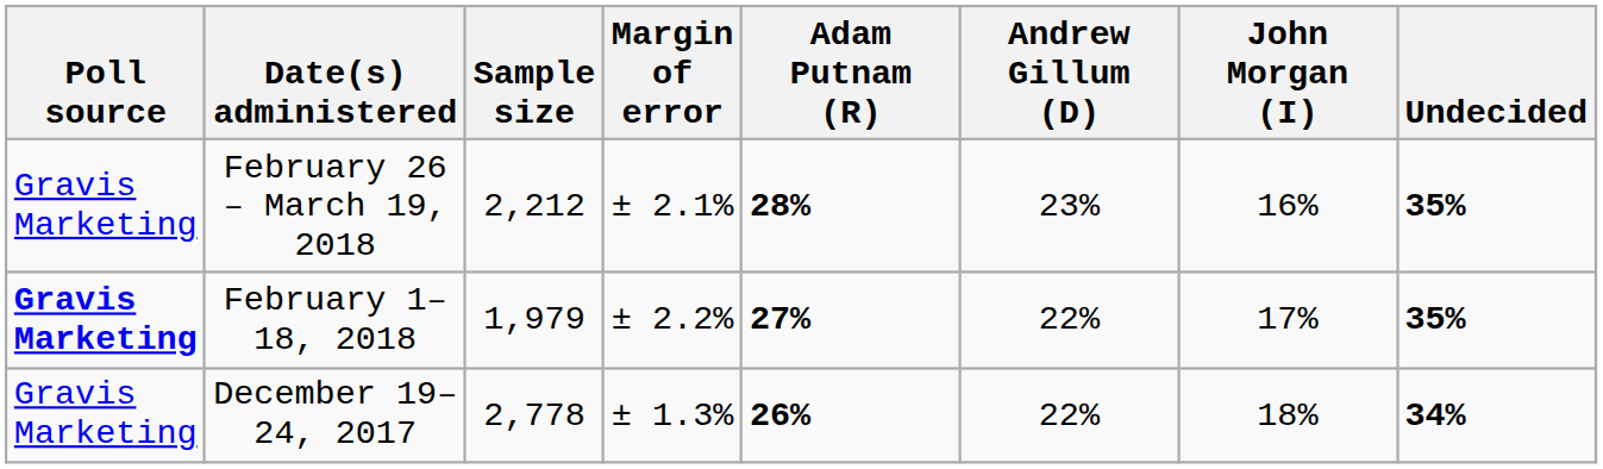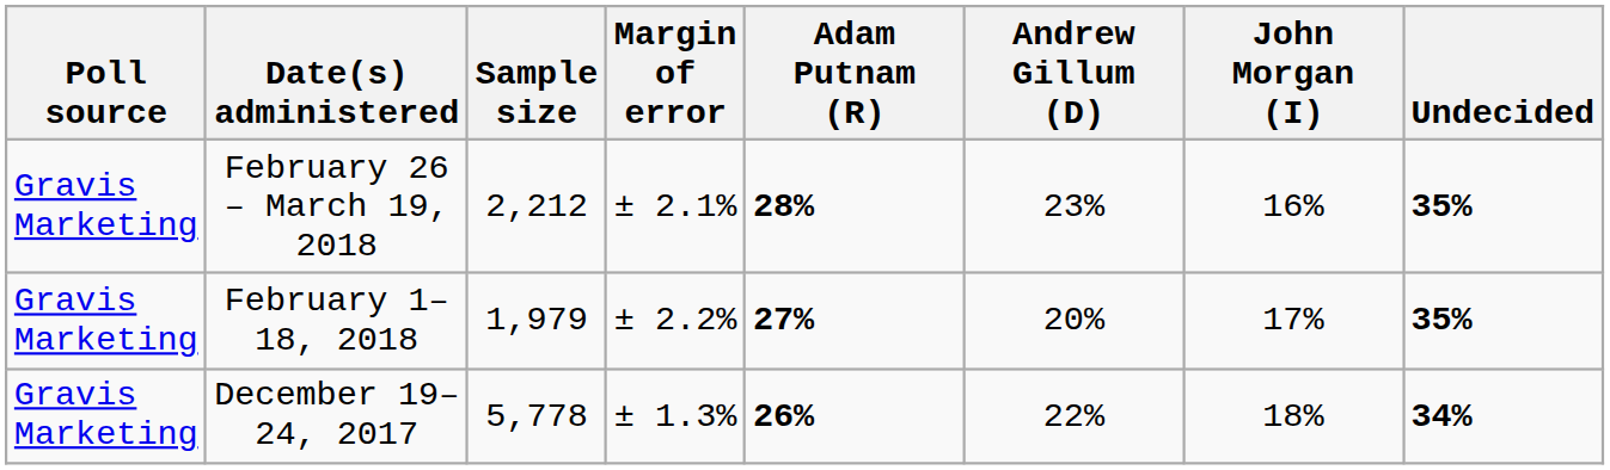February 1–18, 2018 | Poll source: bold -> normal
February 1–18, 2018 | Andrew Gillum (D): 22% -> 20%
December 19–24, 2017 | Sample size: 2,778 -> 5,778
